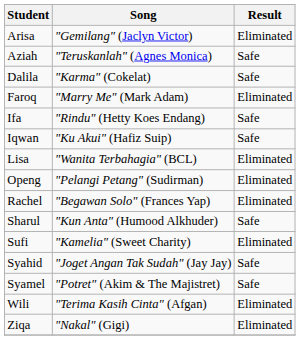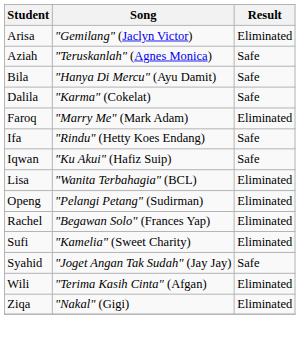+ row: Bila | "Hanya Di Mercu" (Ayu Damit) | Safe
- row: Sharul | "Kun Anta" (Humood Alkhuder) | Safe
- row: Syamel | "Potret" (Akim & The Majistret) | Safe
